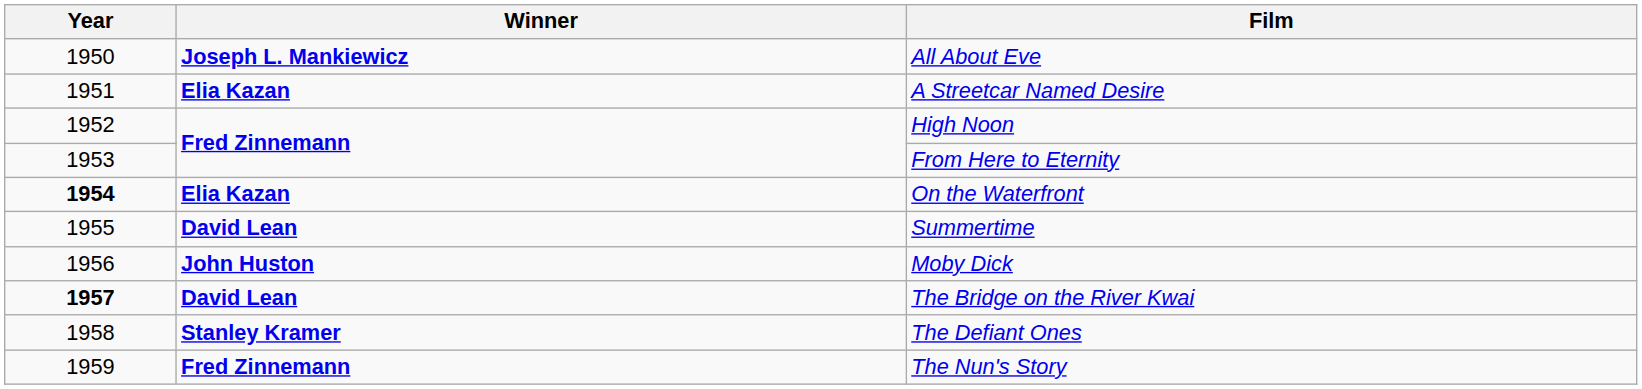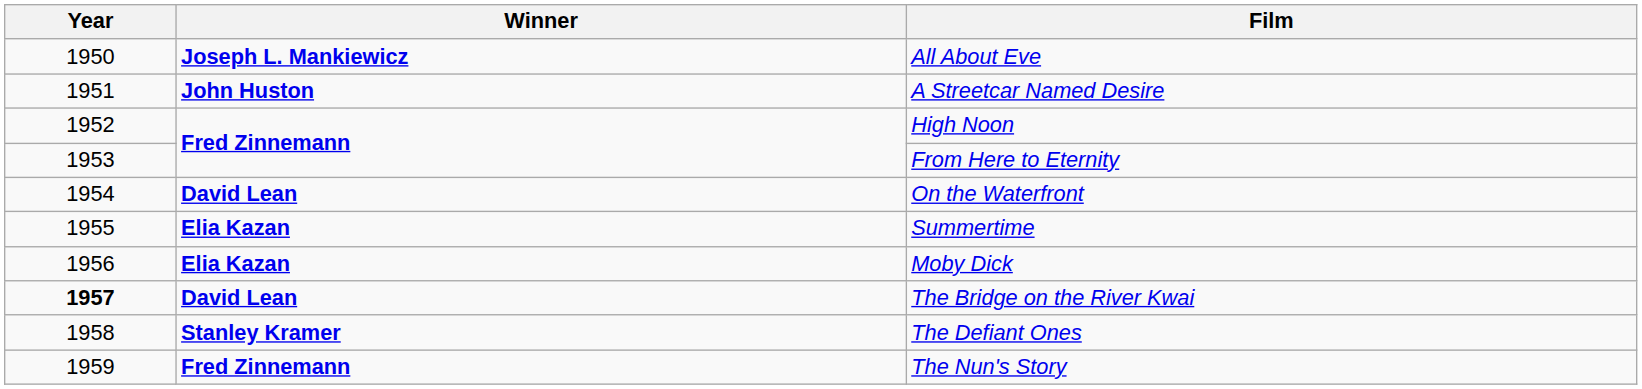A Streetcar Named Desire | Winner: Elia Kazan -> John Huston
On the Waterfront | Year: bold -> normal
On the Waterfront | Winner: Elia Kazan -> David Lean
Summertime | Winner: David Lean -> Elia Kazan
Moby Dick | Winner: John Huston -> Elia Kazan
